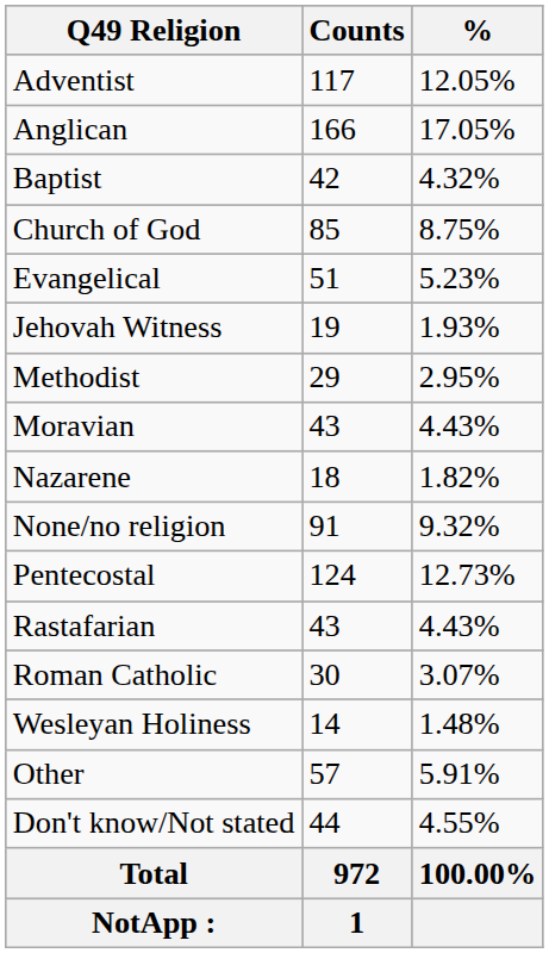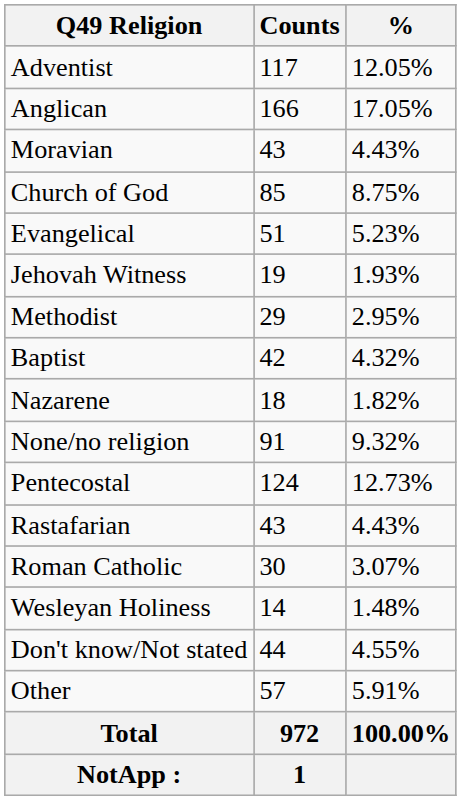rows swapped: Baptist <-> Moravian
rows swapped: Other <-> Don't know/Not stated
